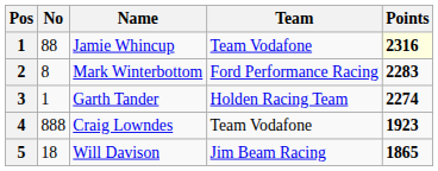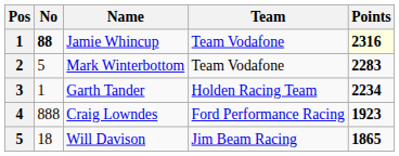Jamie Whincup | No: normal -> bold
Mark Winterbottom | No: 8 -> 5
Mark Winterbottom | Team: Ford Performance Racing -> Team Vodafone
Garth Tander | Points: 2274 -> 2234
Craig Lowndes | Team: Team Vodafone -> Ford Performance Racing
